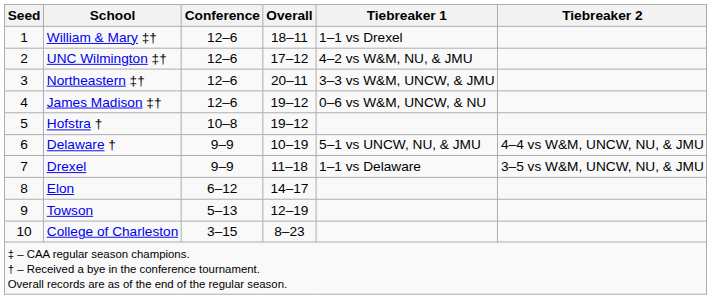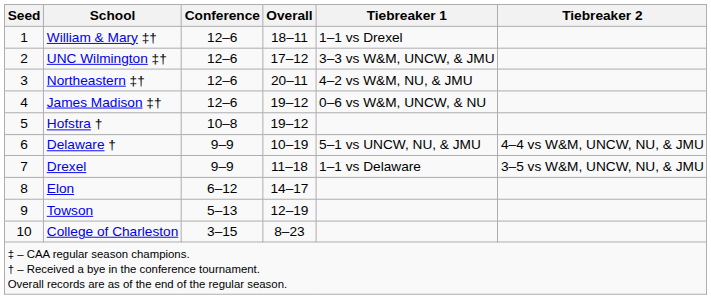UNC Wilmington ‡† | Tiebreaker 1: 4–2 vs W&M, NU, & JMU -> 3–3 vs W&M, UNCW, & JMU
Northeastern ‡† | Tiebreaker 1: 3–3 vs W&M, UNCW, & JMU -> 4–2 vs W&M, NU, & JMU
